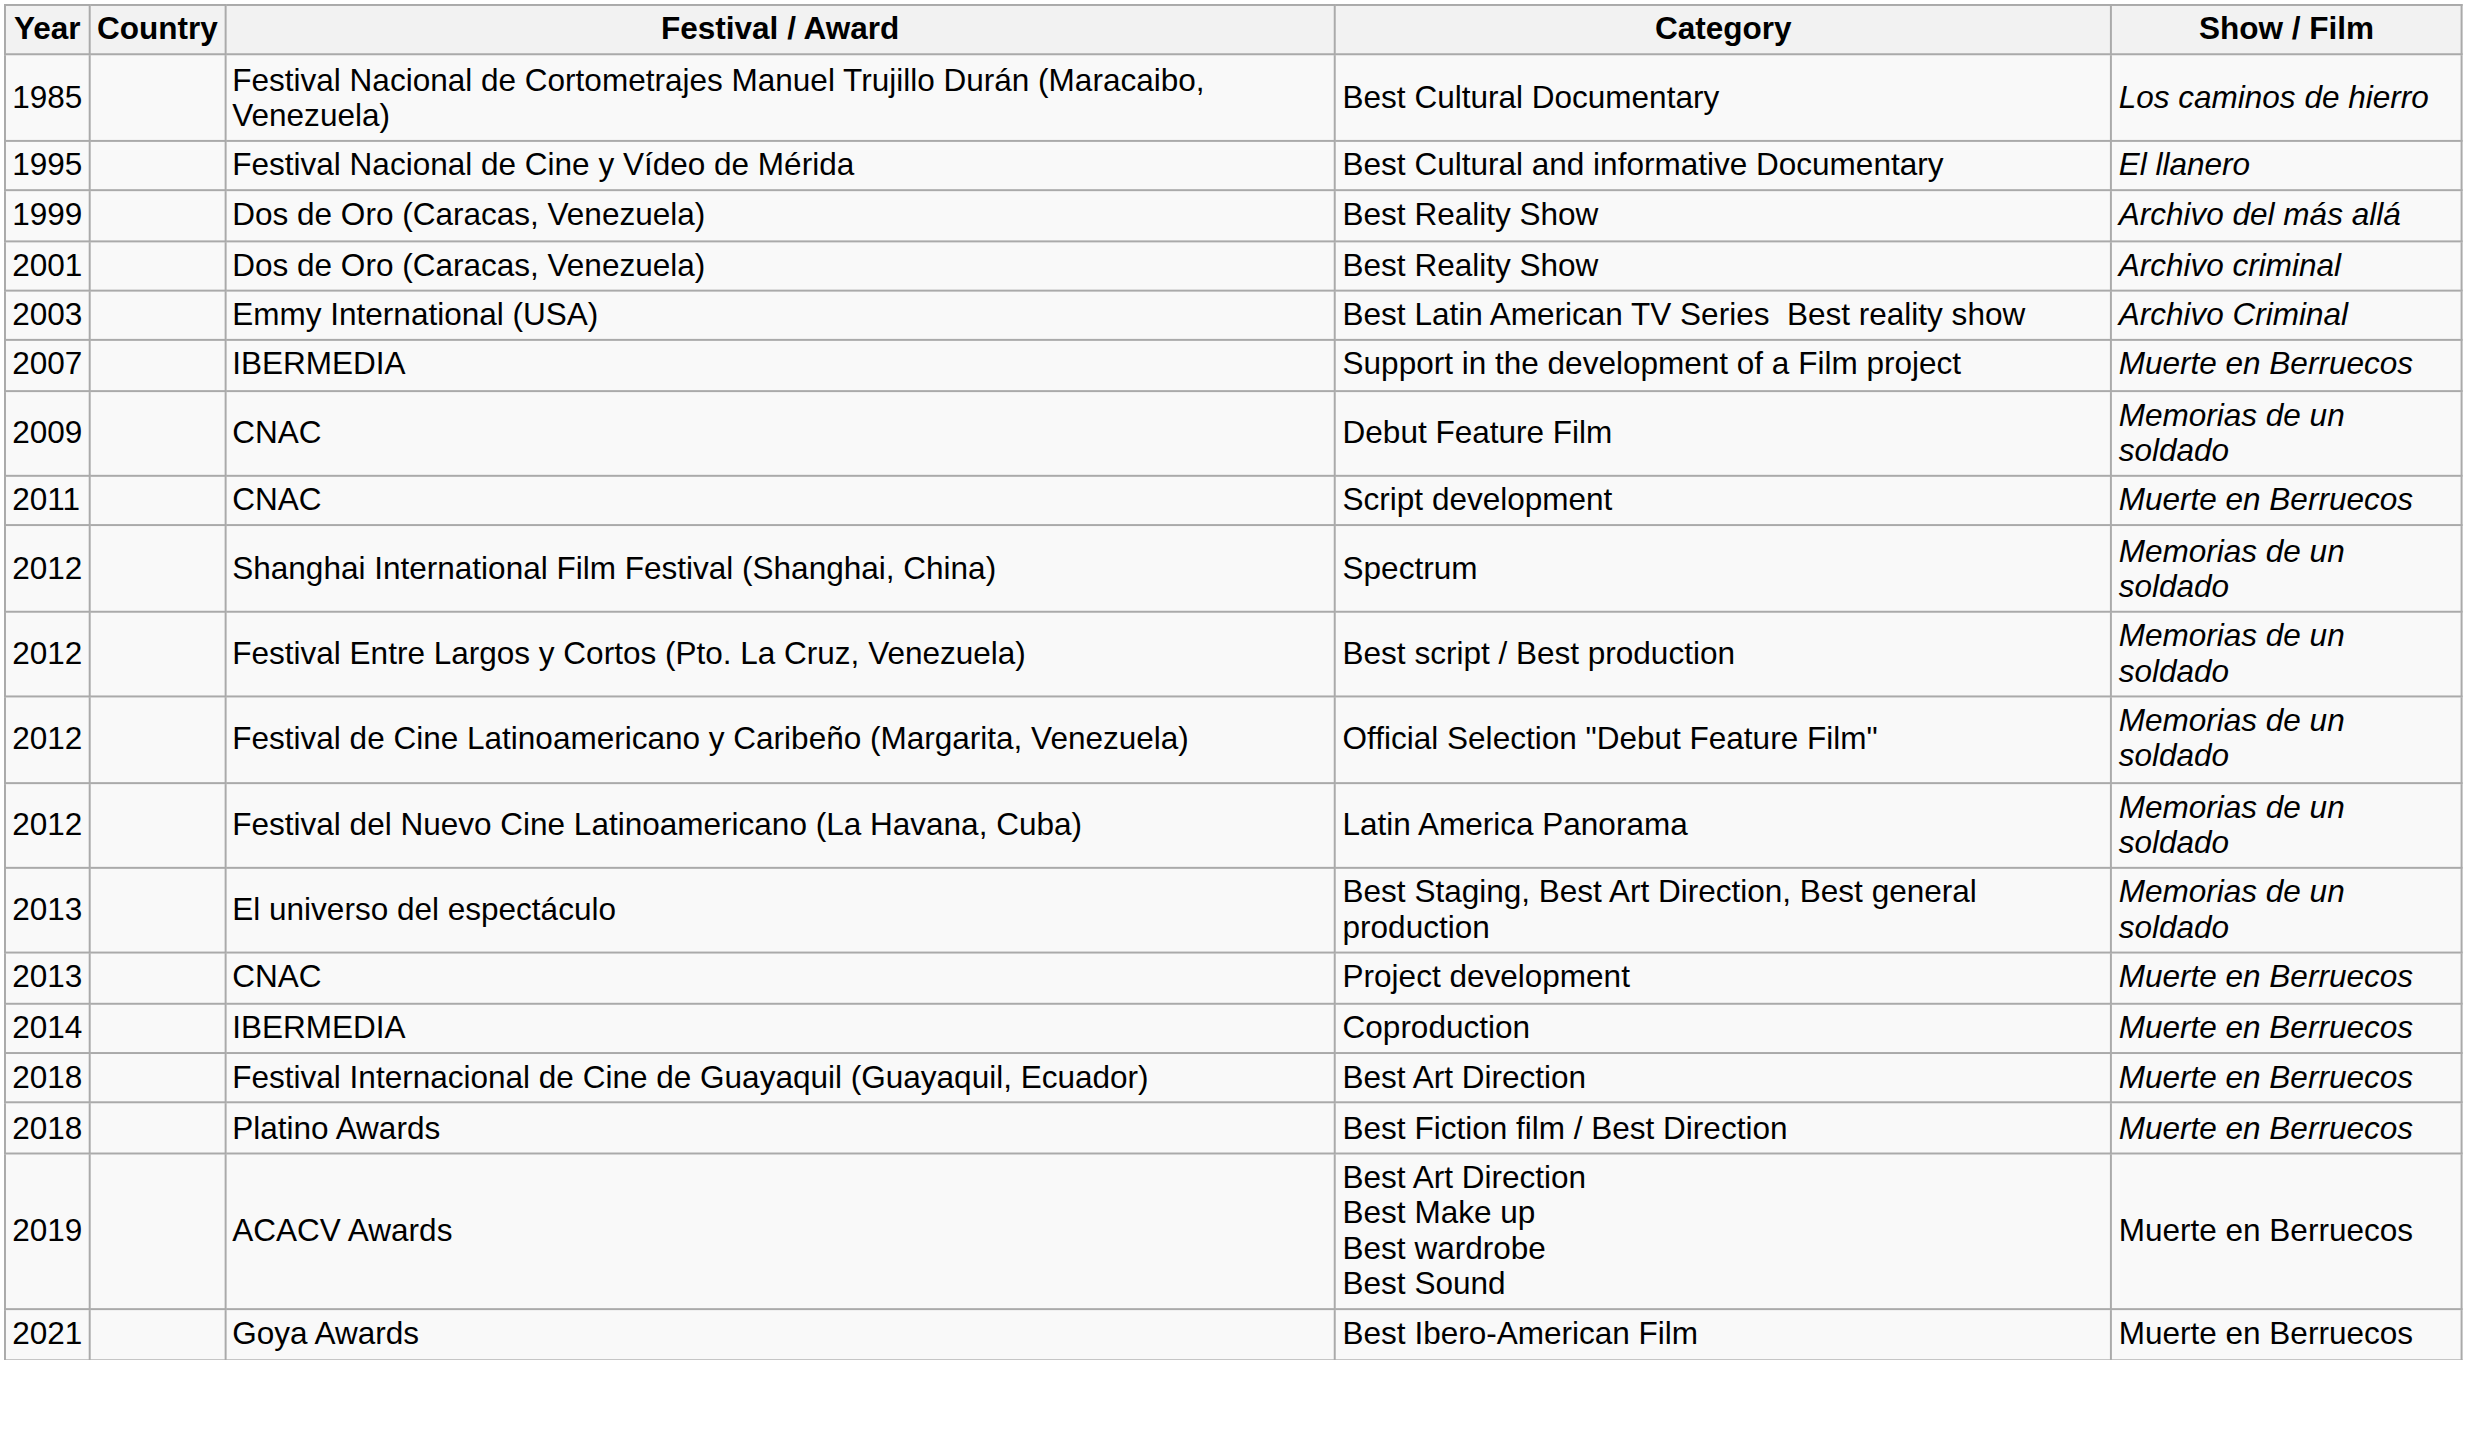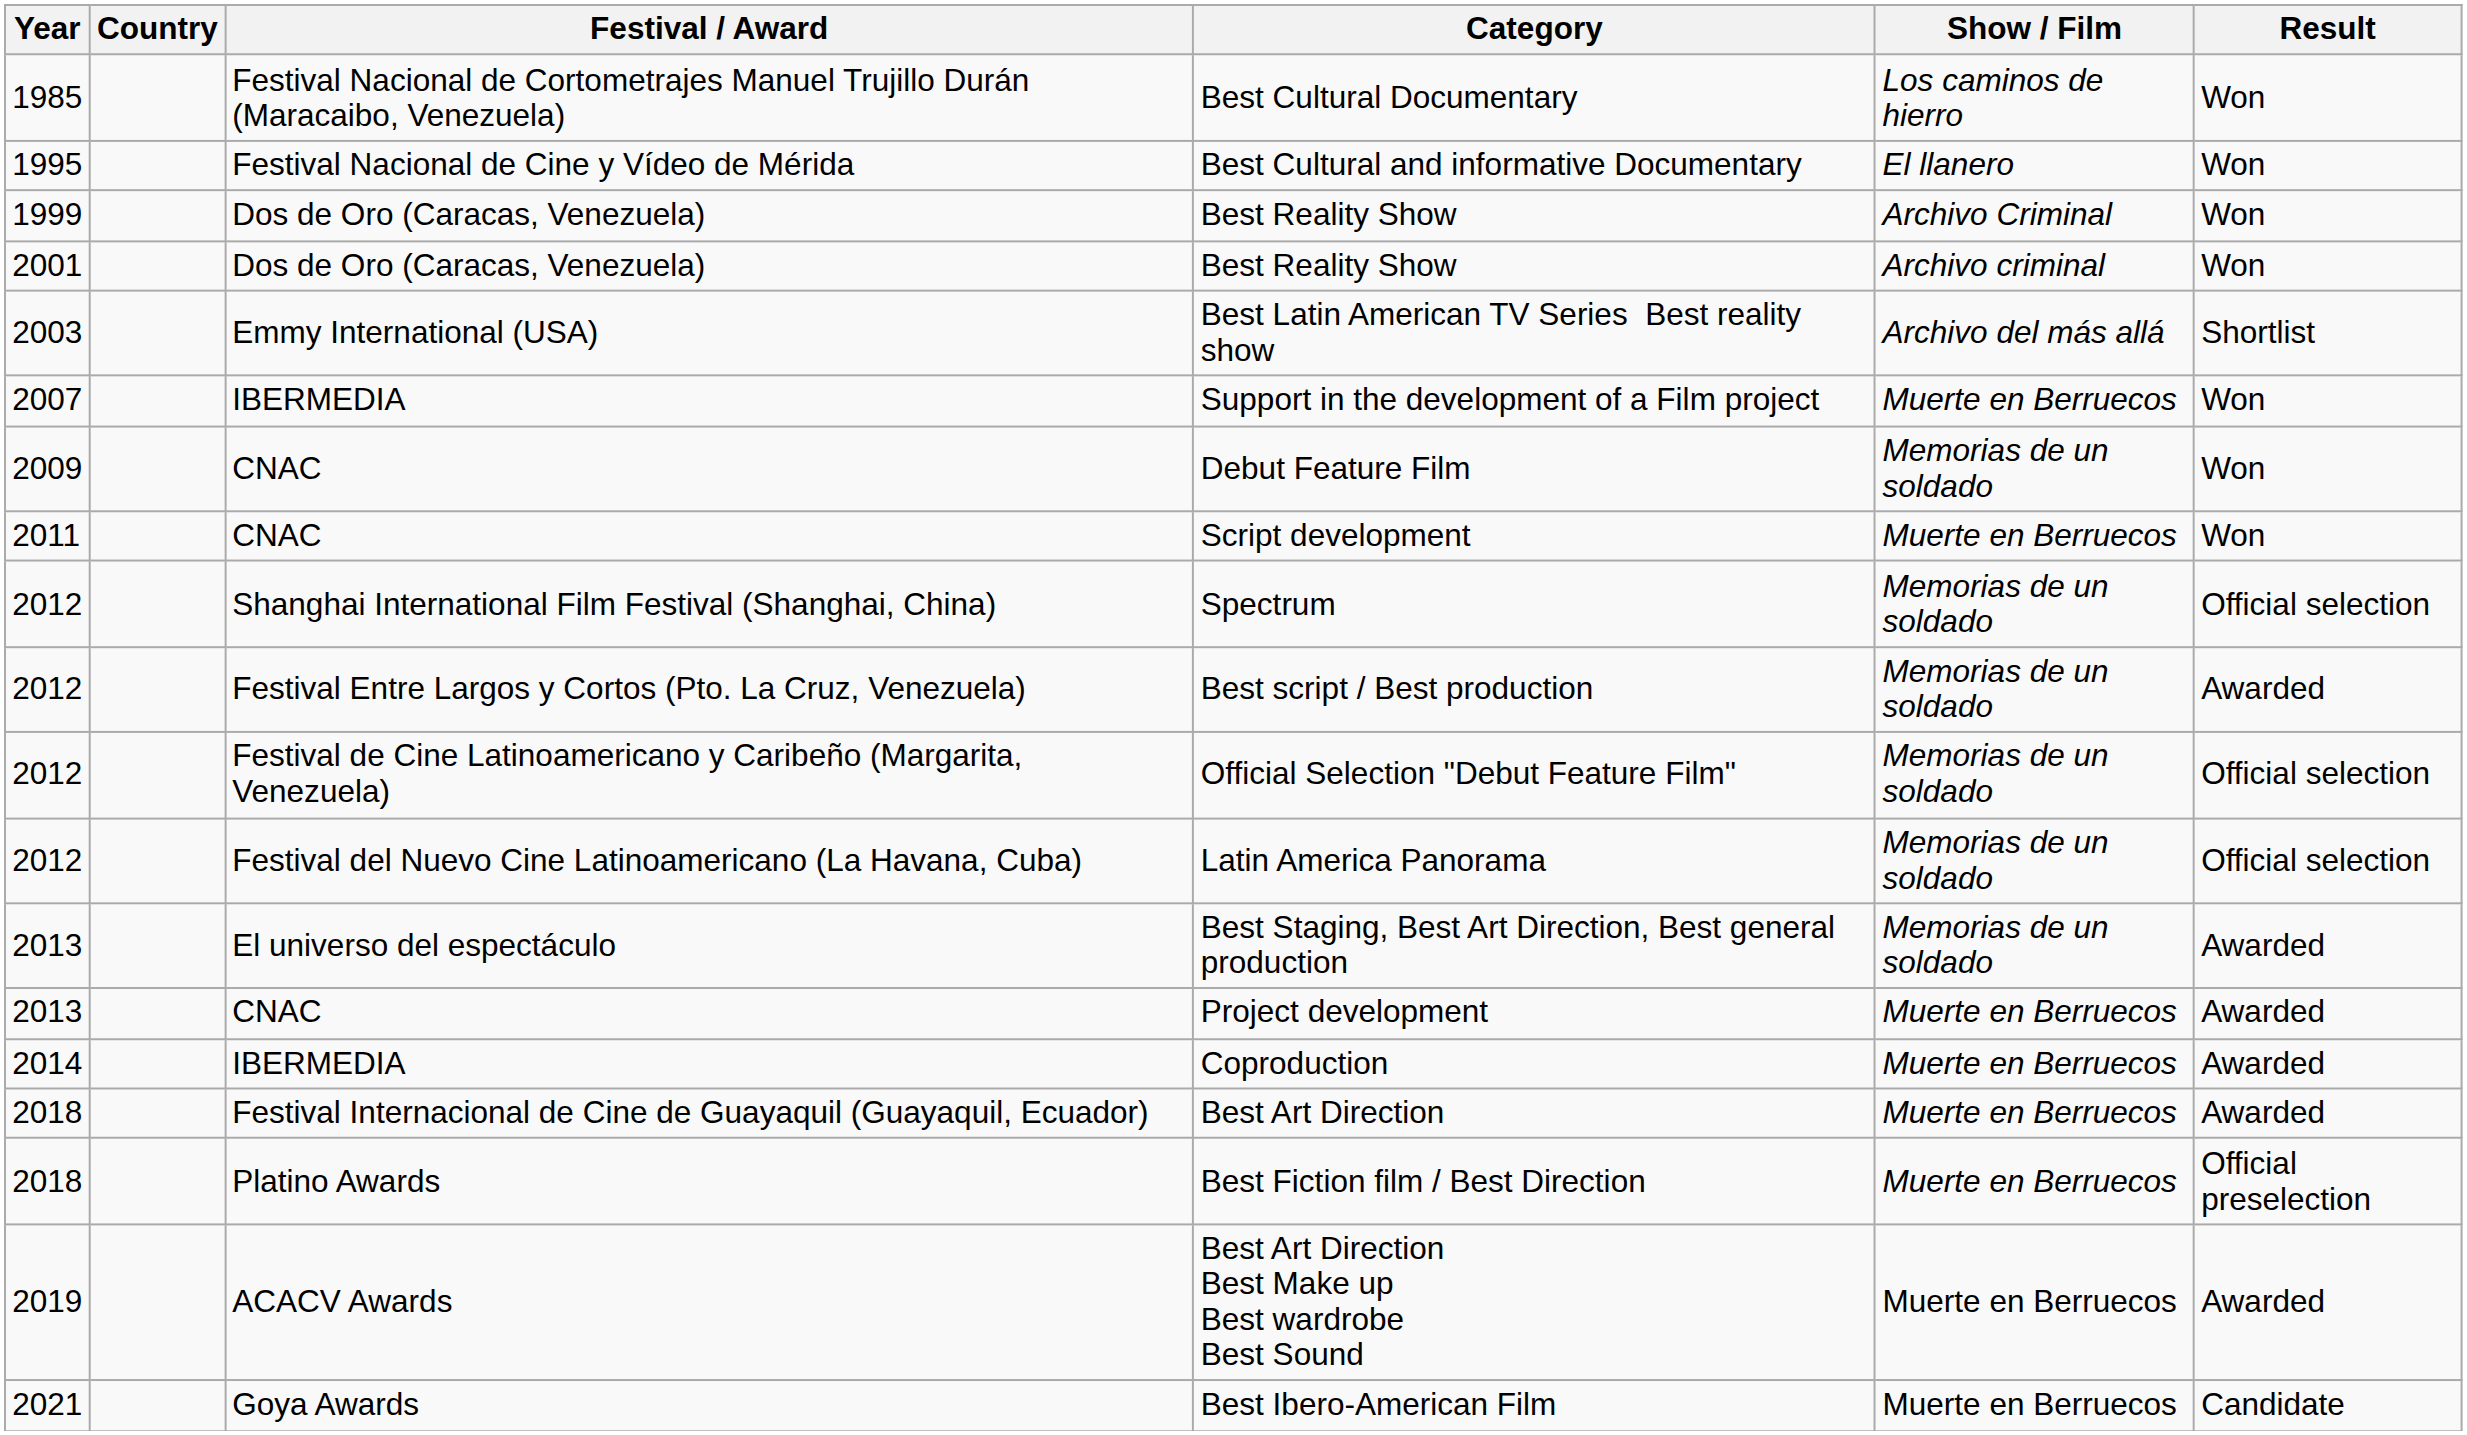+ column: Result | Won | Won | Won | Won | Shortlist | Won | Won | Won | Official selection | Awarded | Official selection | Official selection | Awarded | Awarded | Awarded | Awarded | Official preselection | Awarded | Candidate
1999 / Best Reality Show | Show / Film: Archivo del más allá -> Archivo Criminal
Best Latin American TV Series Best reality show | Show / Film: Archivo Criminal -> Archivo del más allá
